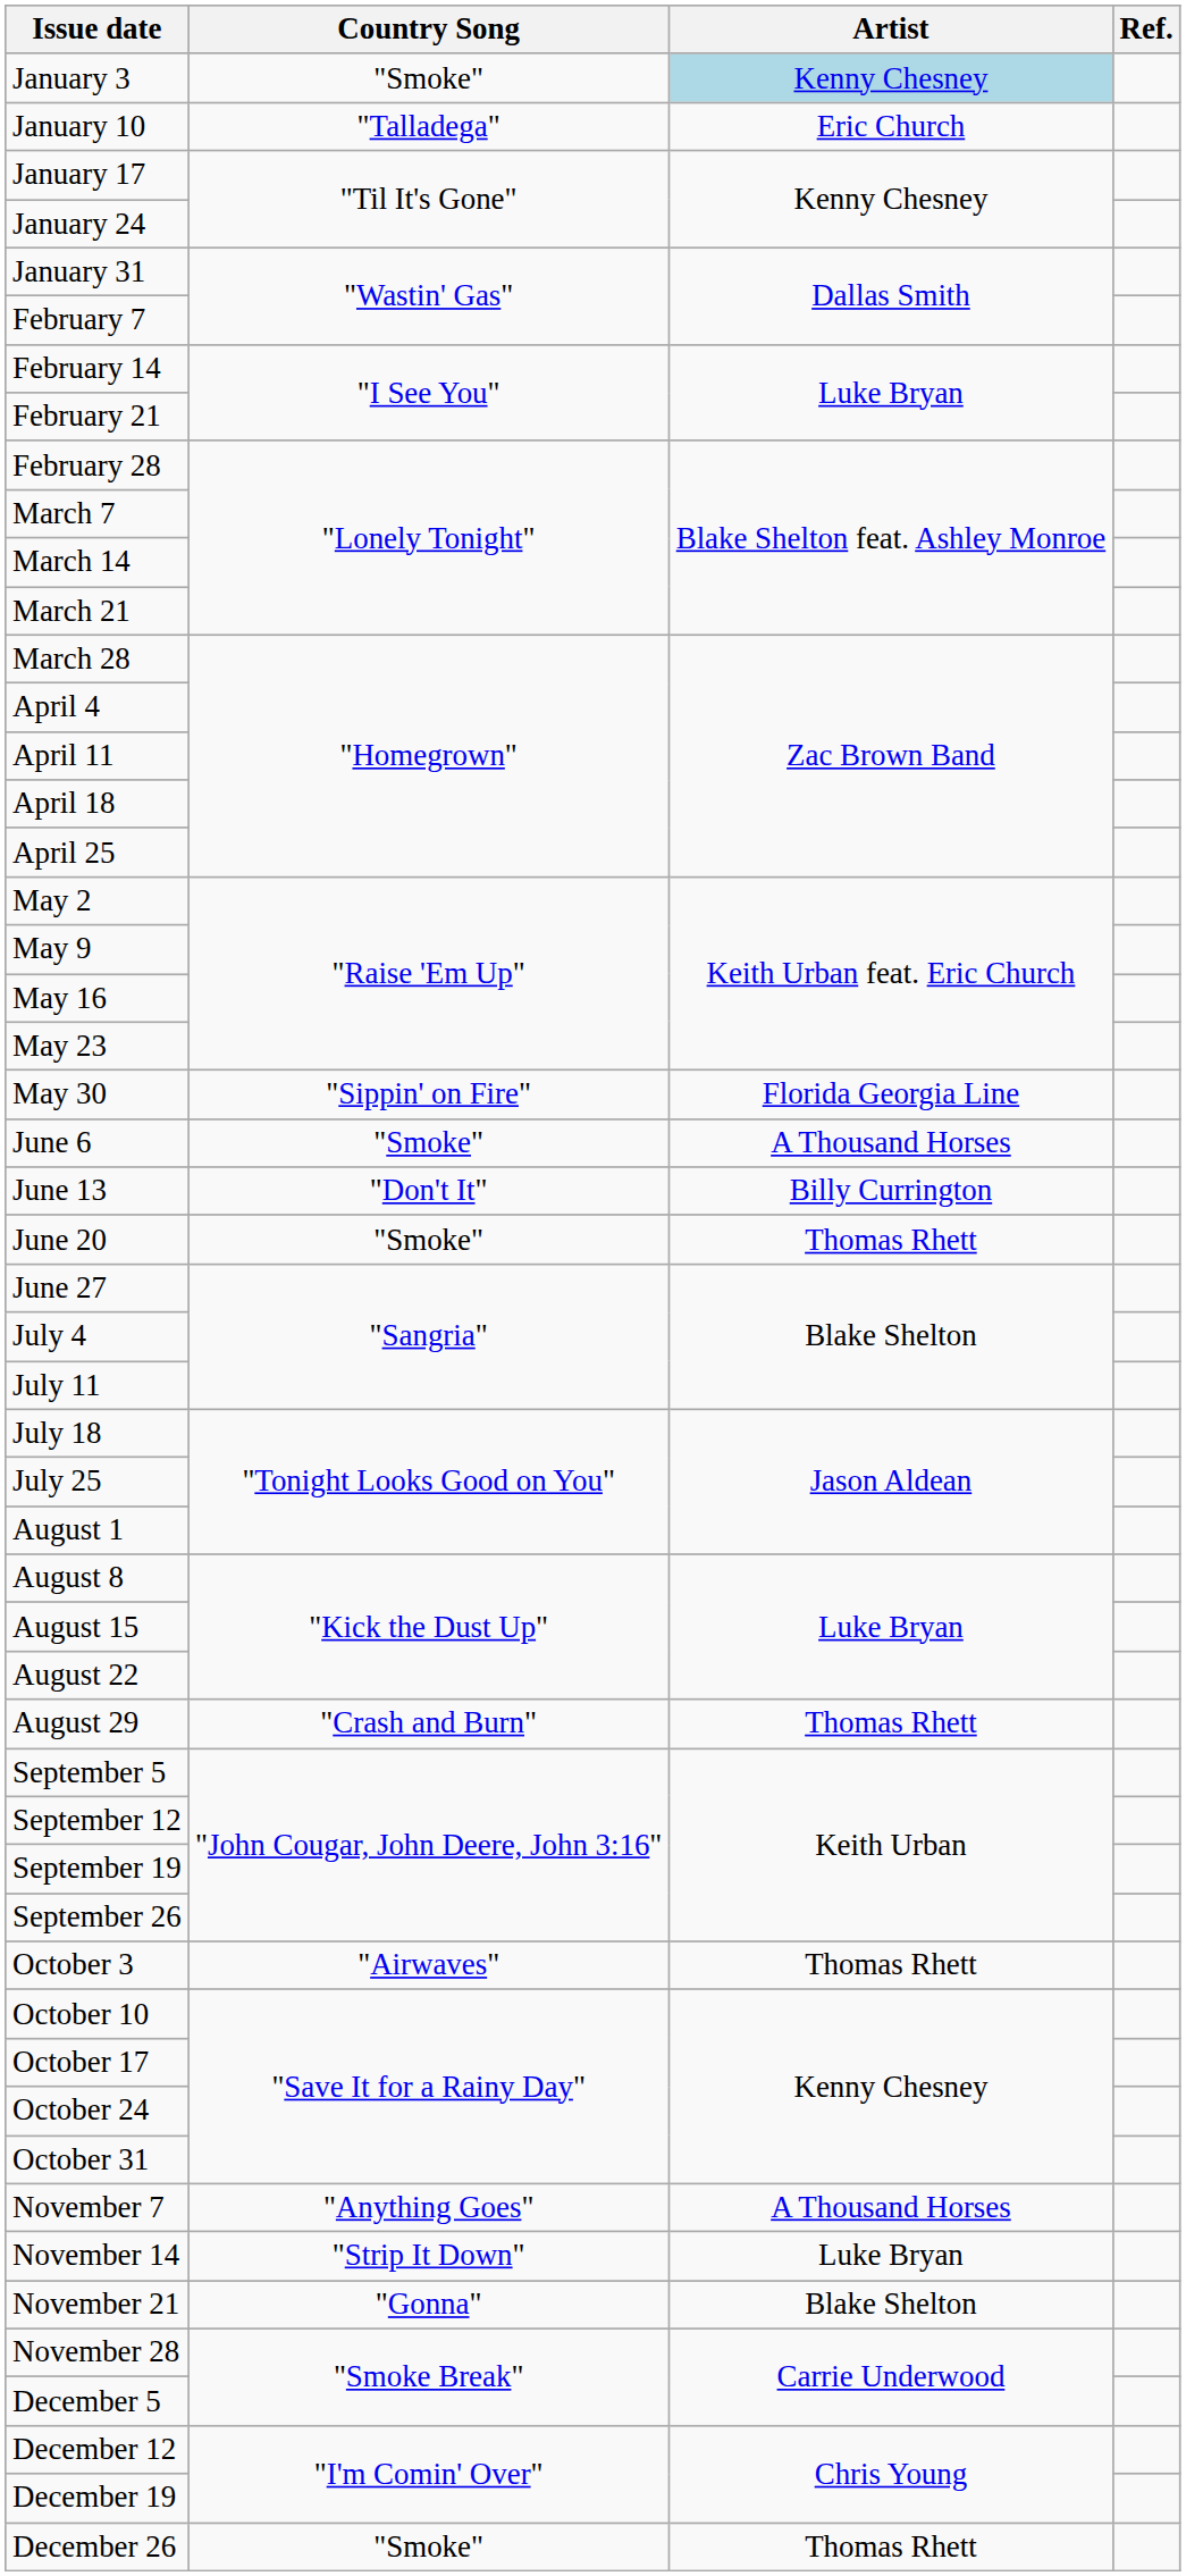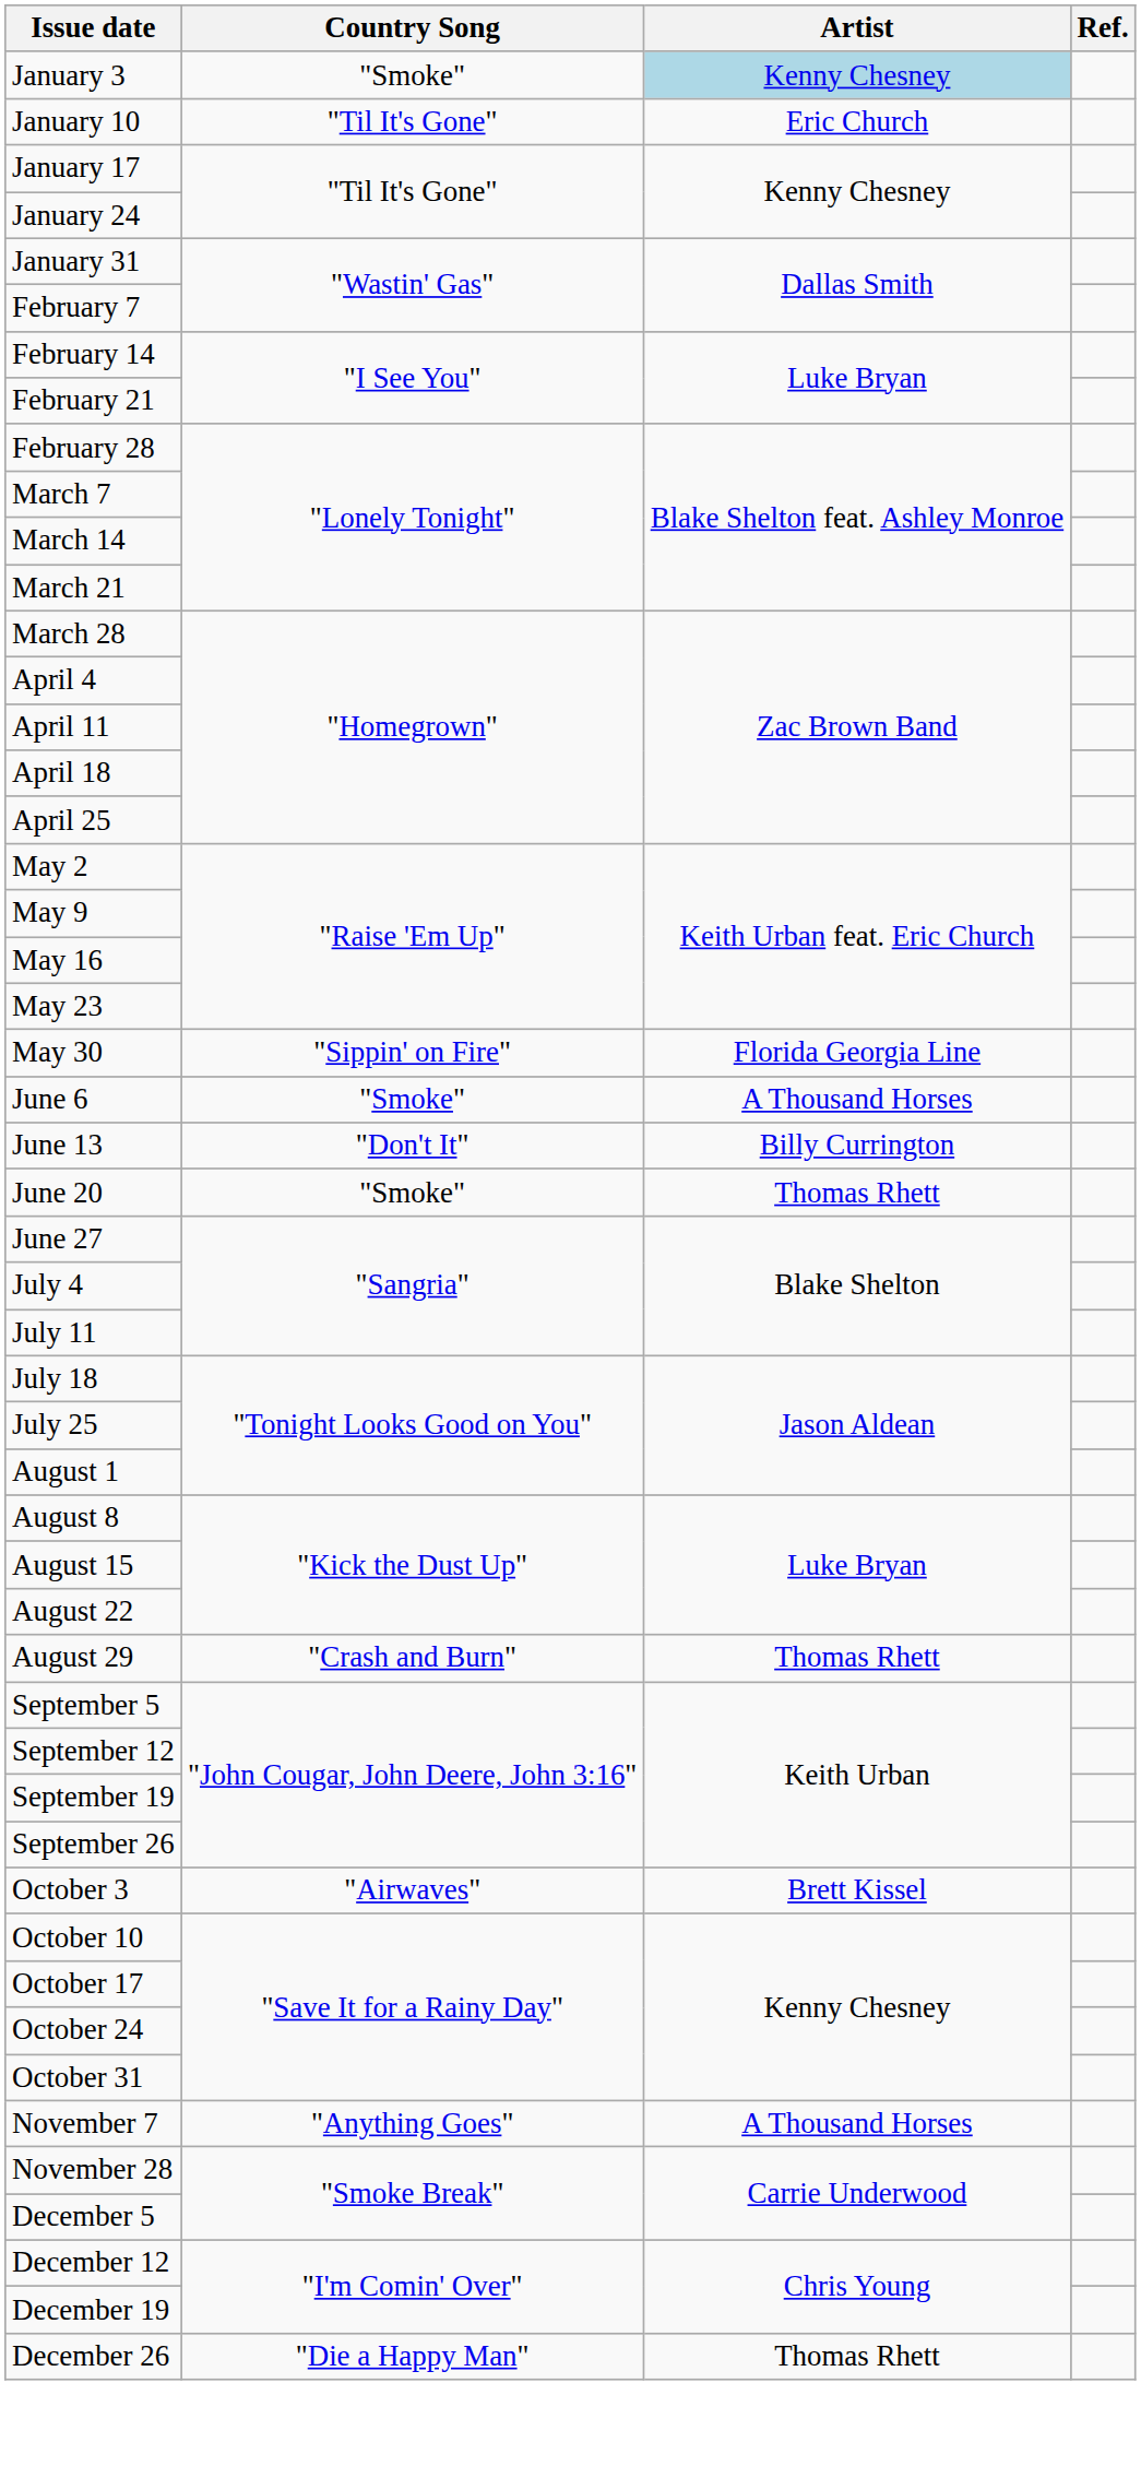January 10 | Country Song: "Talladega" -> "Til It's Gone"
October 3 | Artist: Thomas Rhett -> Brett Kissel
- row: November 14 | "Strip It Down" | Luke Bryan
- row: November 21 | "Gonna" | Blake Shelton
December 26 | Country Song: "Smoke" -> "Die a Happy Man"
